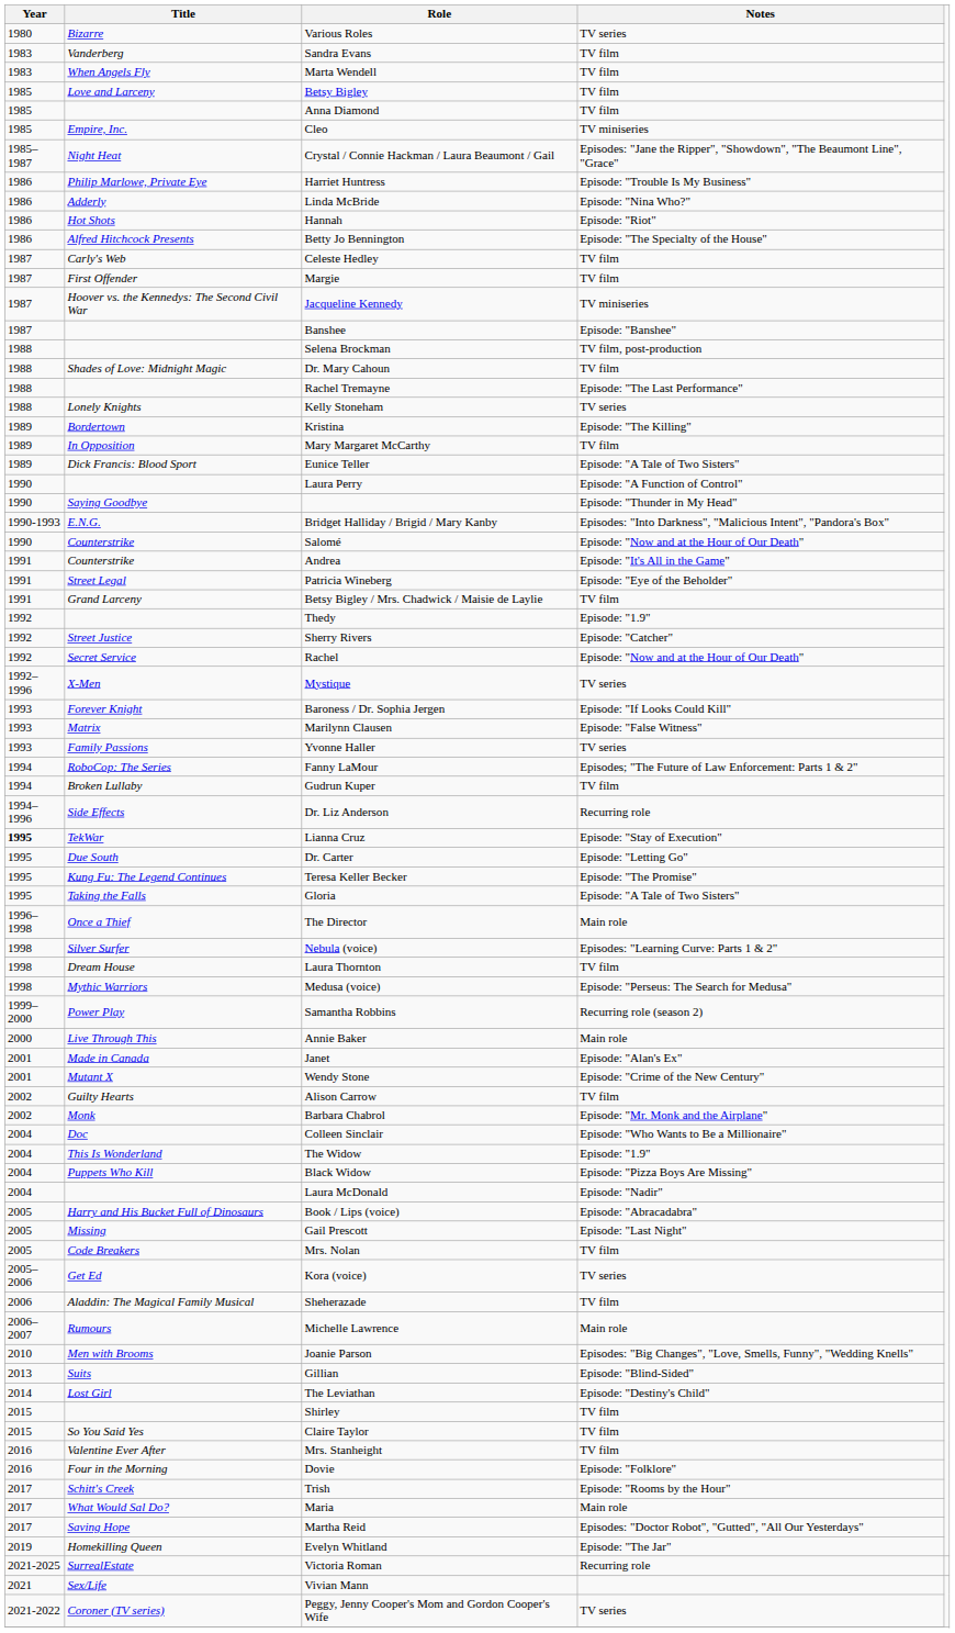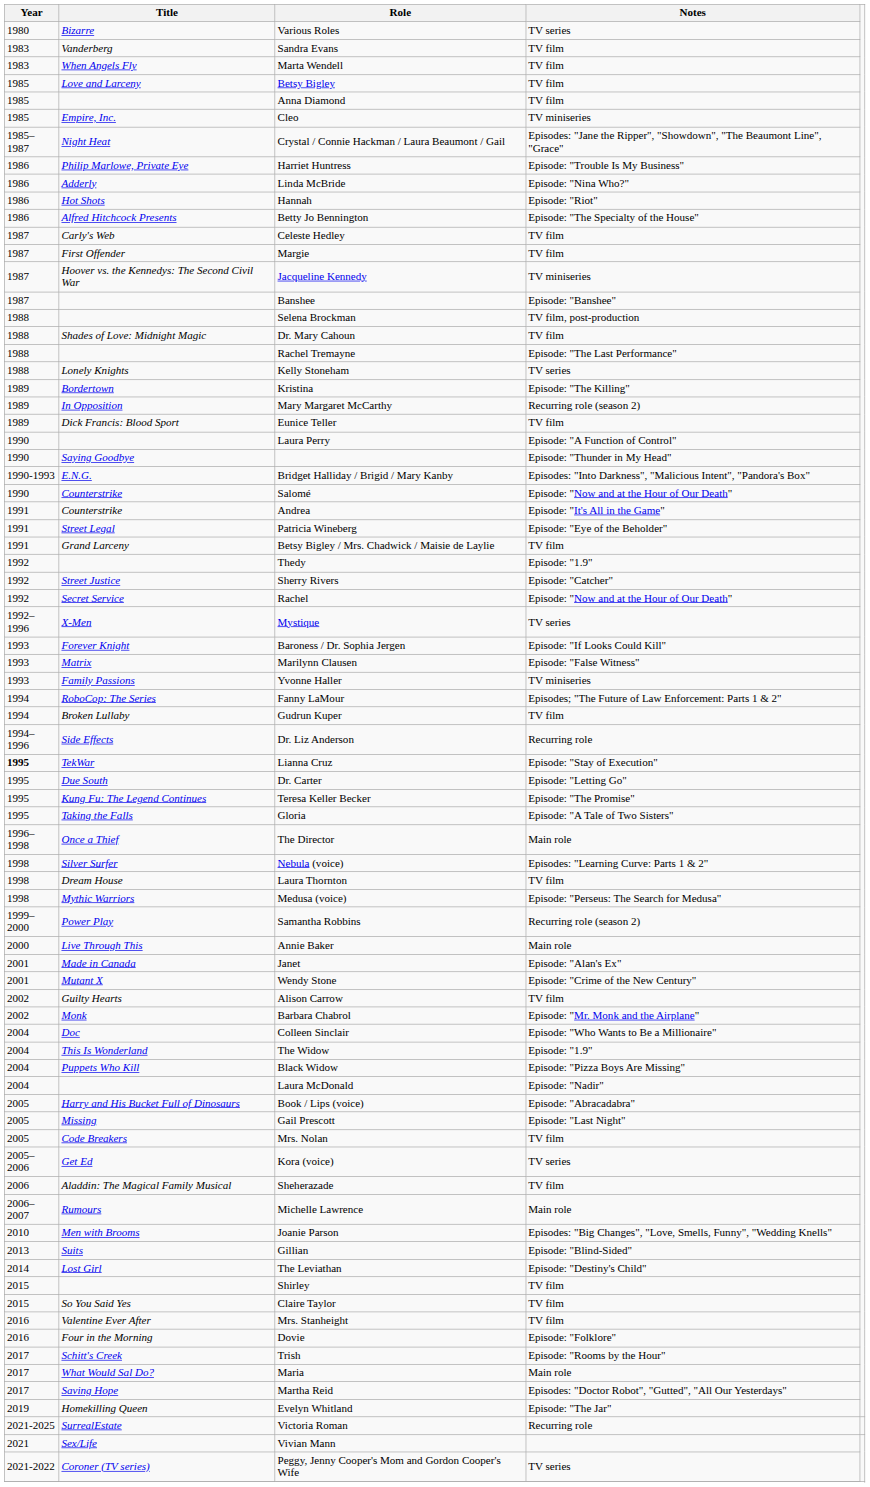Mary Margaret McCarthy | Notes: TV film -> Recurring role (season 2)
Eunice Teller | Notes: Episode: "A Tale of Two Sisters" -> TV film
Yvonne Haller | Notes: TV series -> TV miniseries
